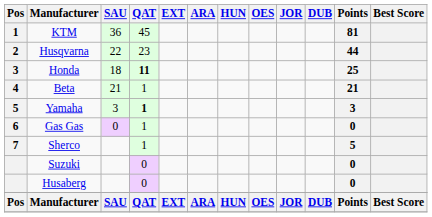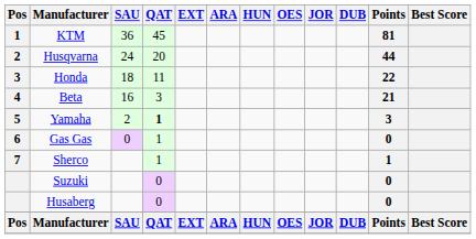Husqvarna | SAU: 22 -> 24
Husqvarna | QAT: 23 -> 20
Honda | QAT: bold -> normal
Honda | Points: 25 -> 22
Beta | SAU: 21 -> 16
Beta | QAT: 1 -> 3
Yamaha | SAU: 3 -> 2
Sherco | Points: 5 -> 1
